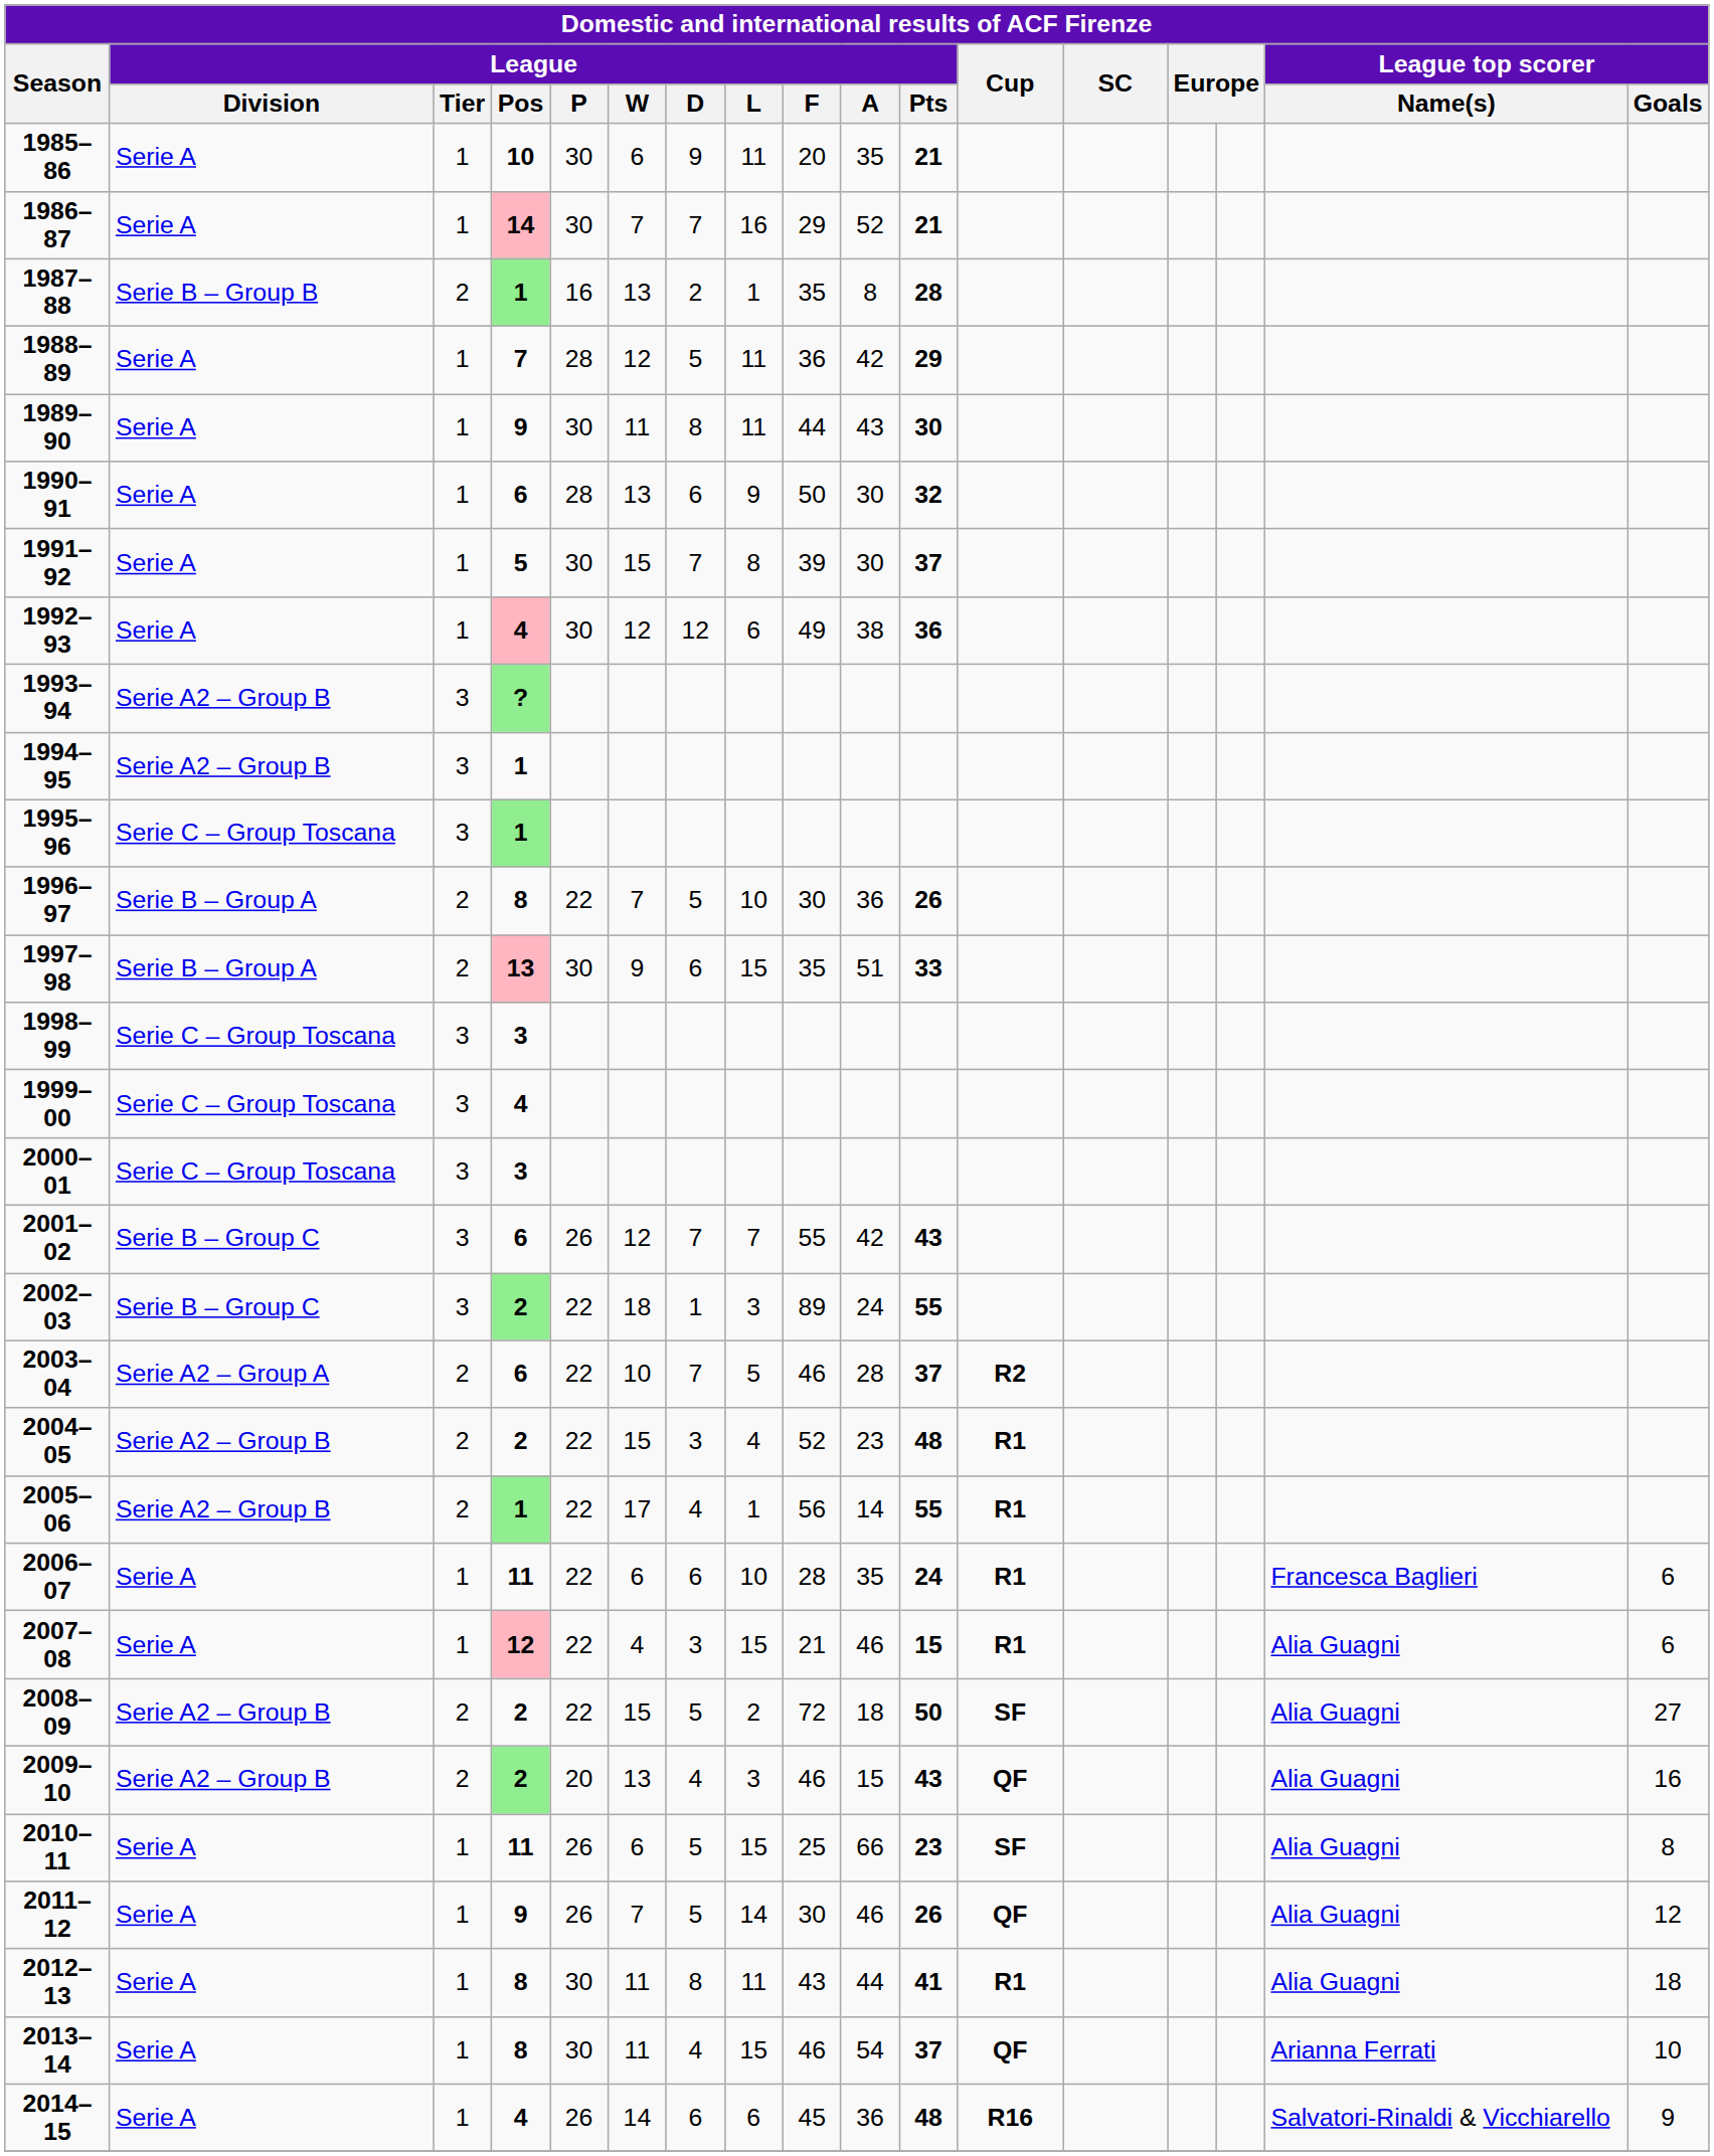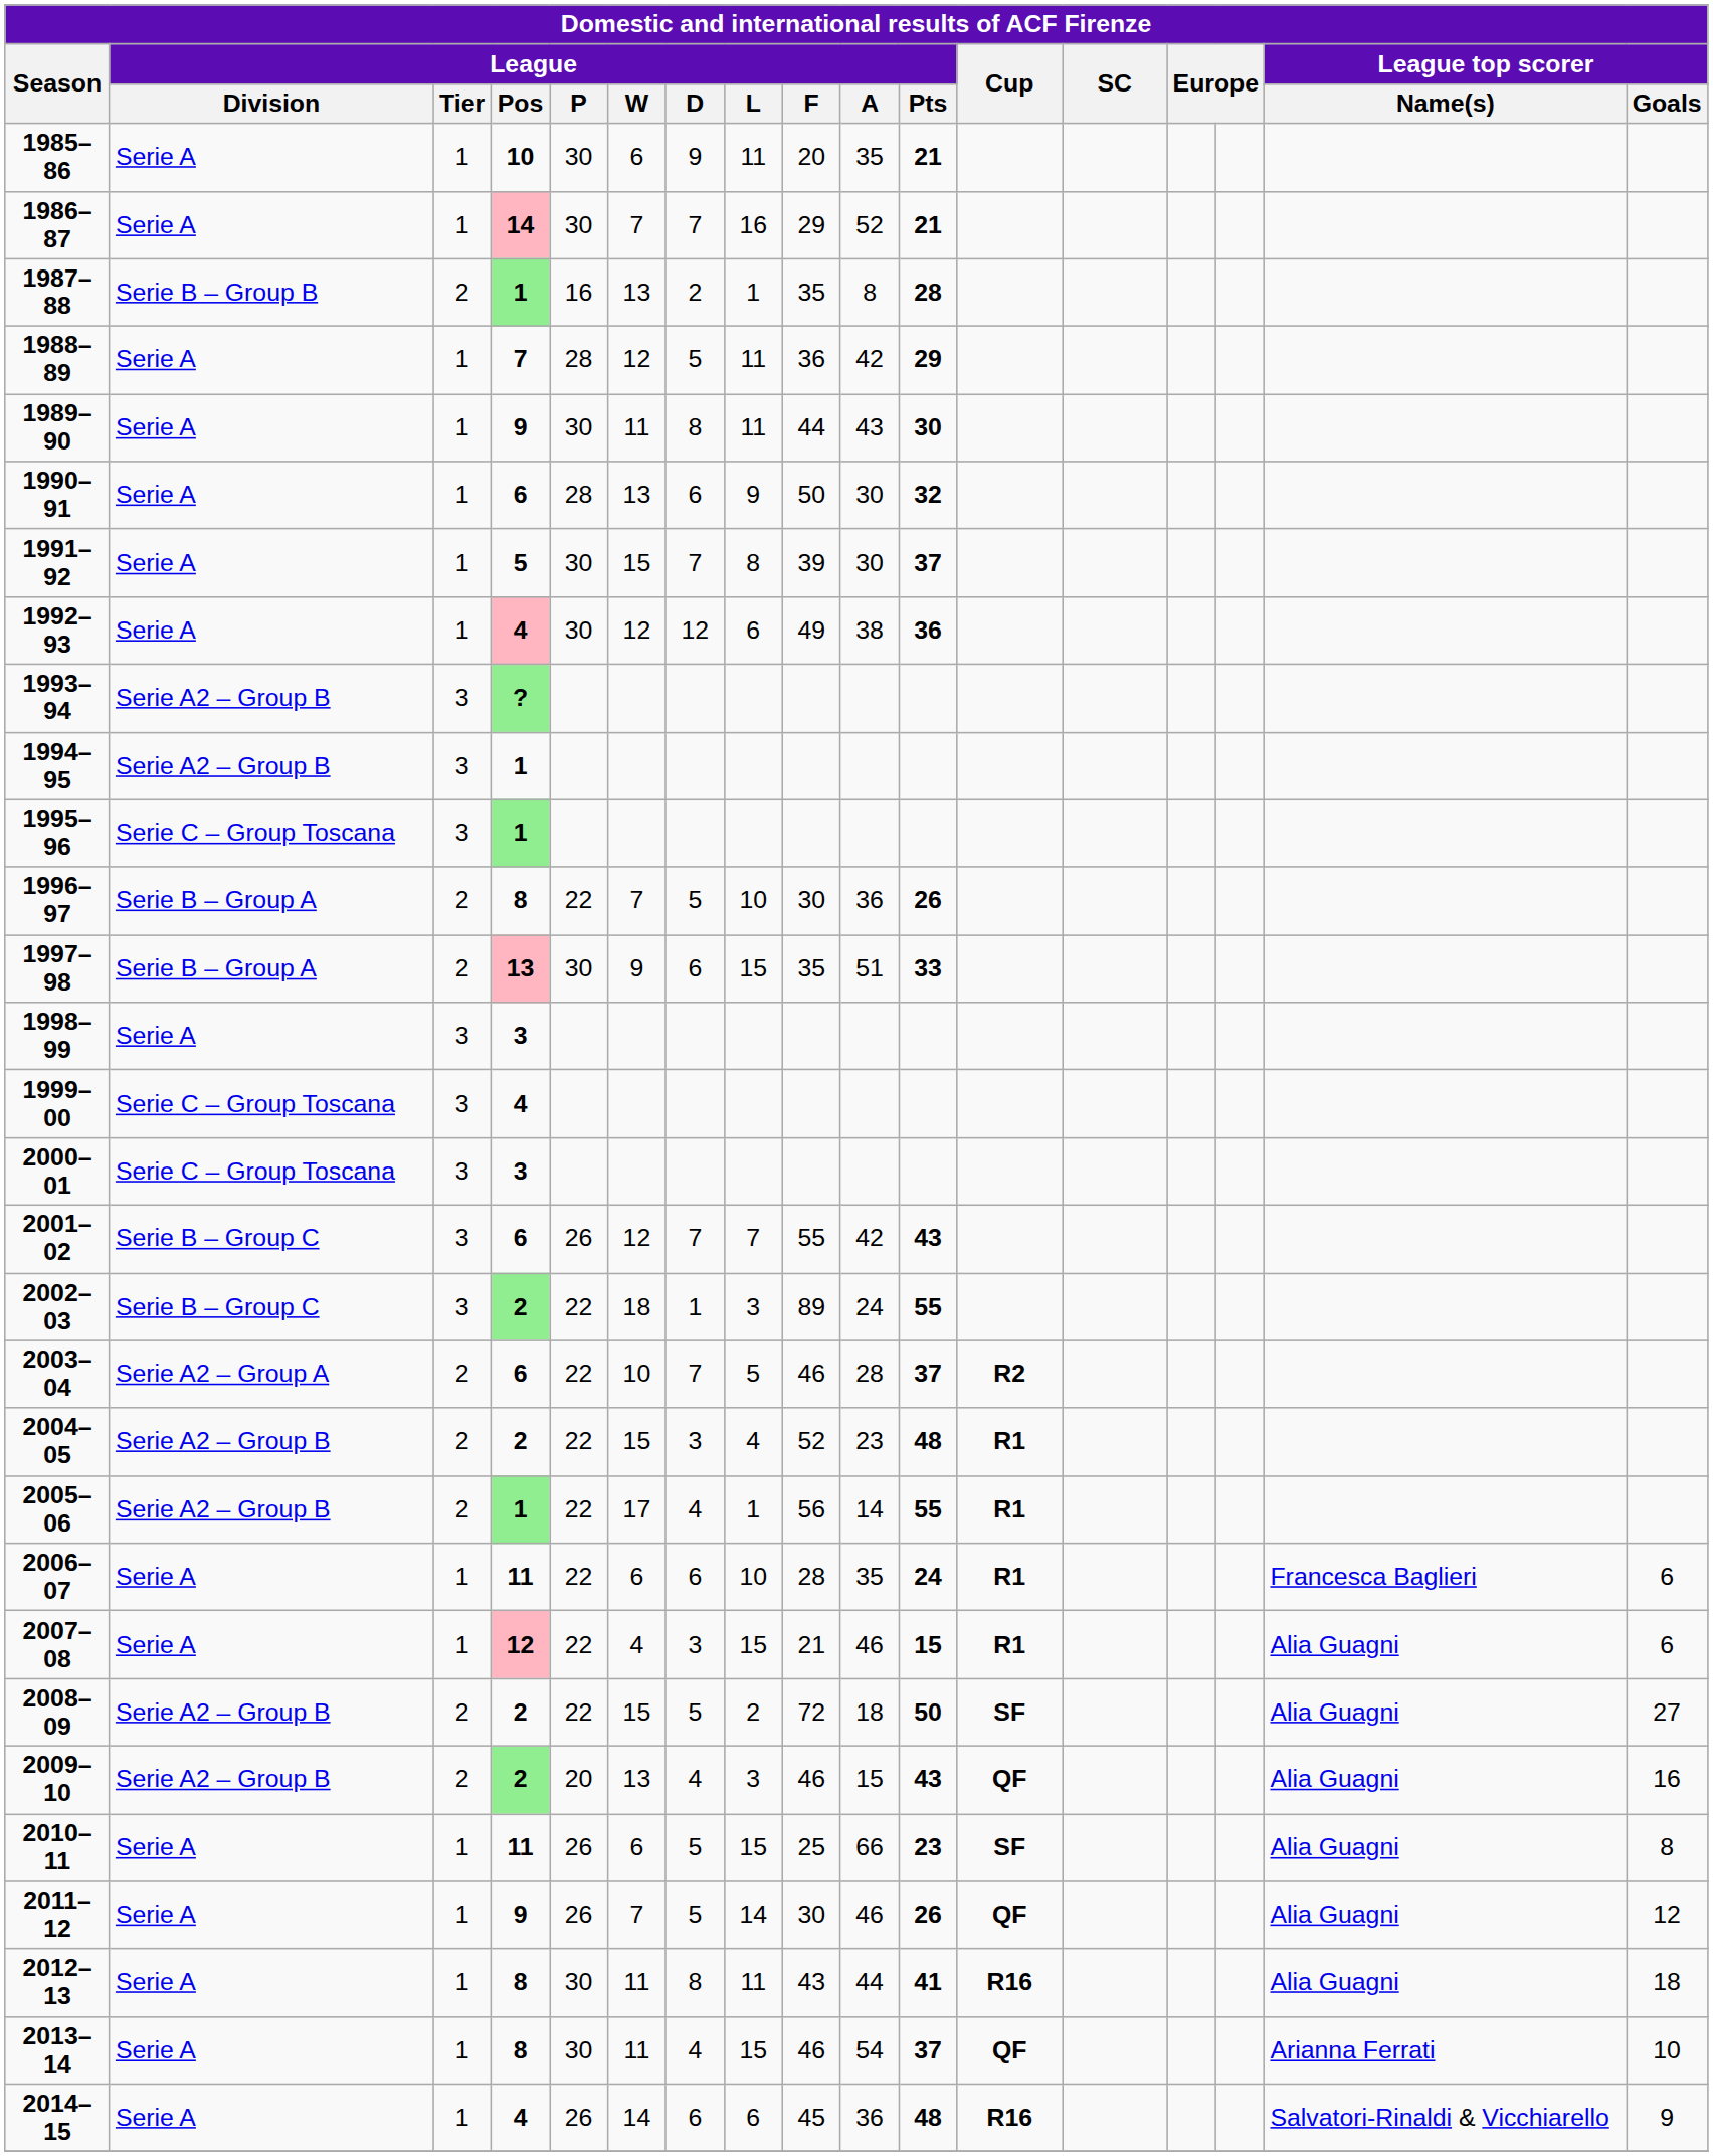1998–99 | League / Division: Serie C – Group Toscana -> Serie A
2012–13 | Cup: R1 -> R16
